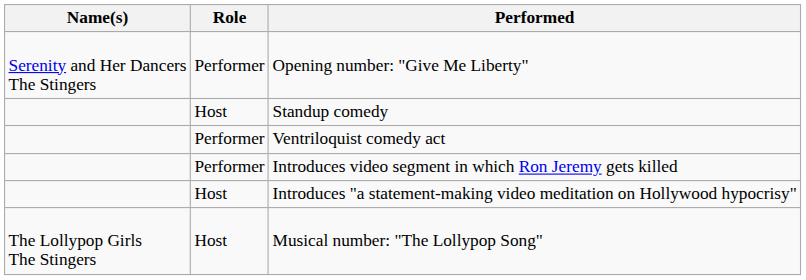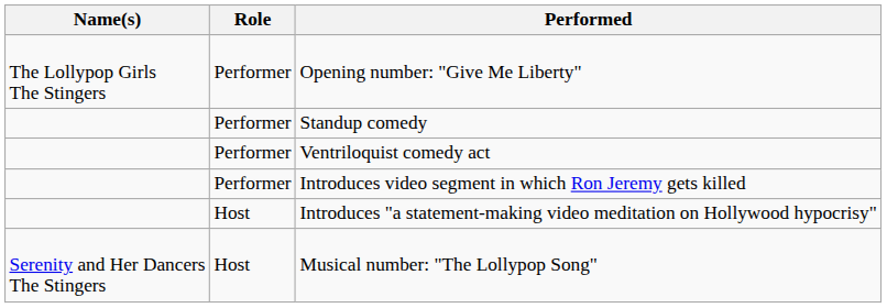Opening number: "Give Me Liberty" | Name(s): Serenity and Her Dancers The Stingers -> The Lollypop Girls The Stingers
Standup comedy | Role: Host -> Performer
Musical number: "The Lollypop Song" | Name(s): The Lollypop Girls The Stingers -> Serenity and Her Dancers The Stingers
